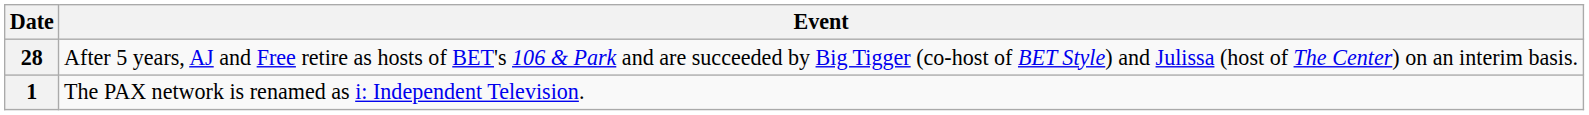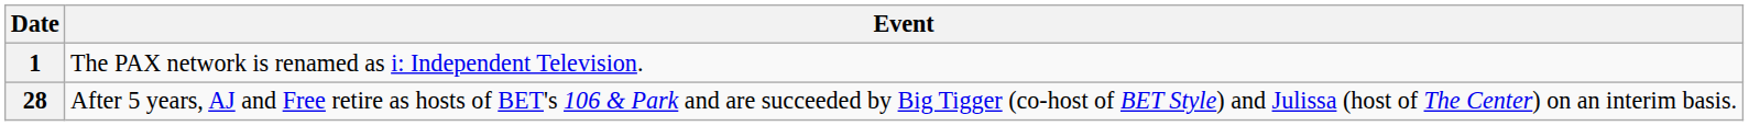rows swapped: 1 <-> 28
